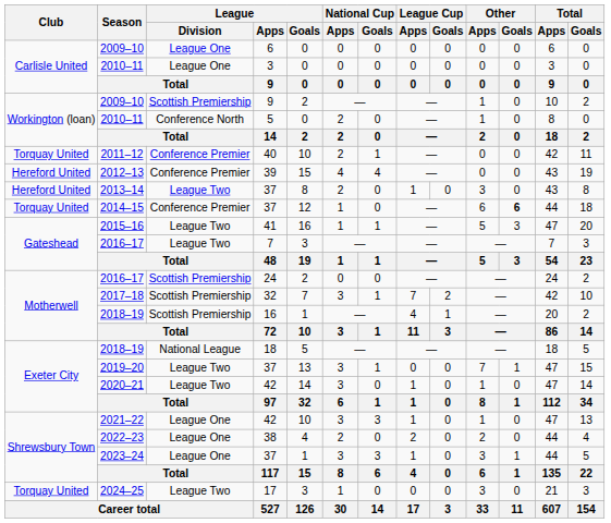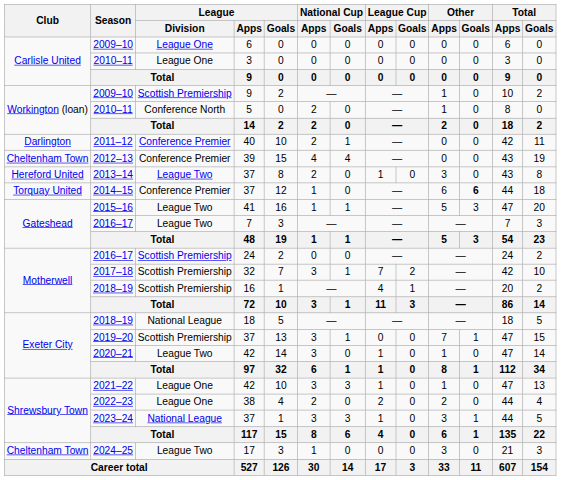2011–12 | Club: Torquay United -> Darlington
2012–13 | Club: Hereford United -> Cheltenham Town
2019–20 | League / Division: League Two -> Scottish Premiership
2023–24 | League / Division: League One -> National League
2024–25 | Club: Torquay United -> Cheltenham Town
